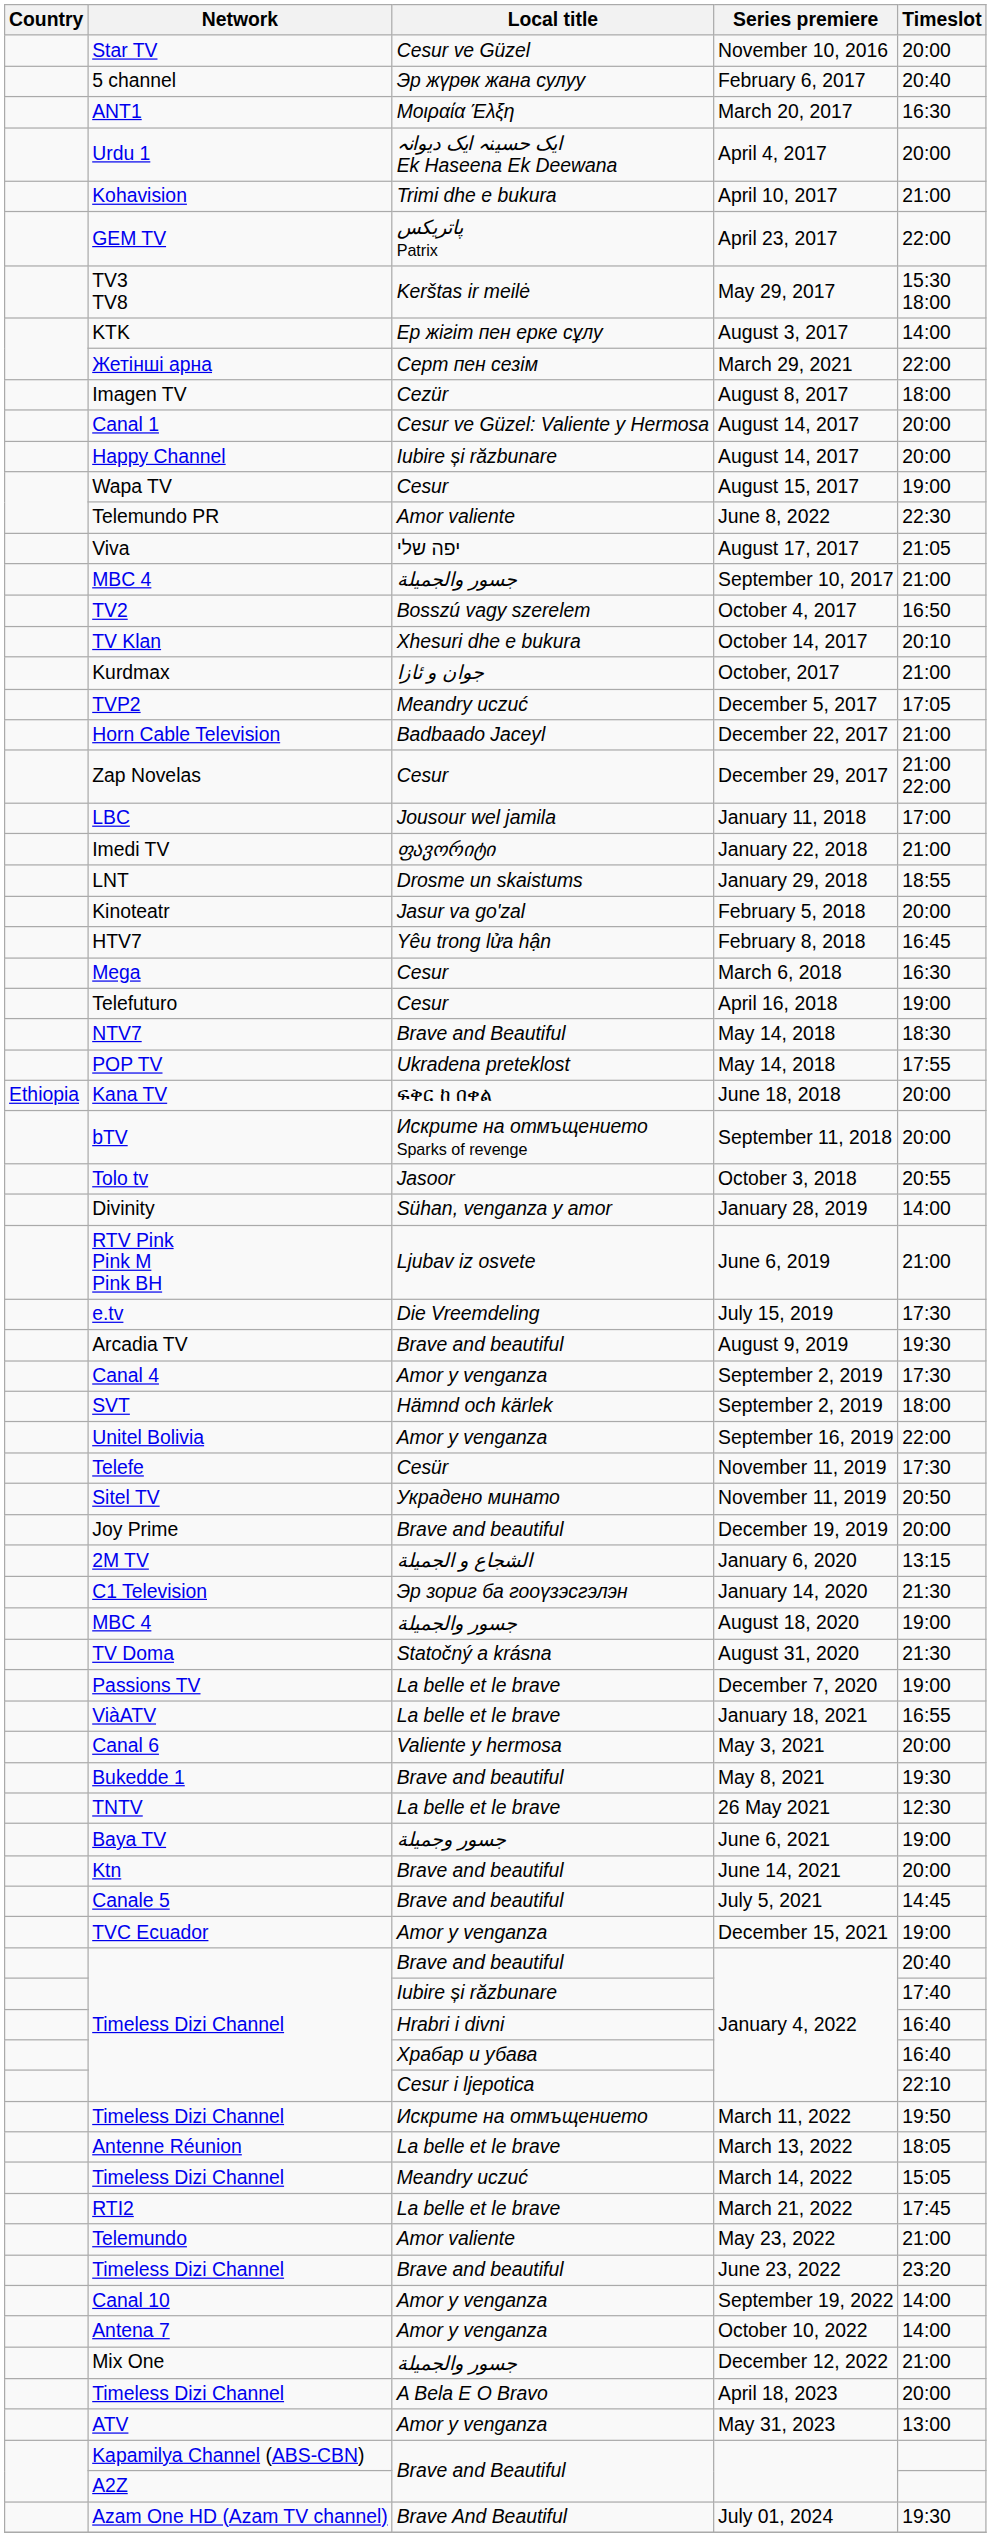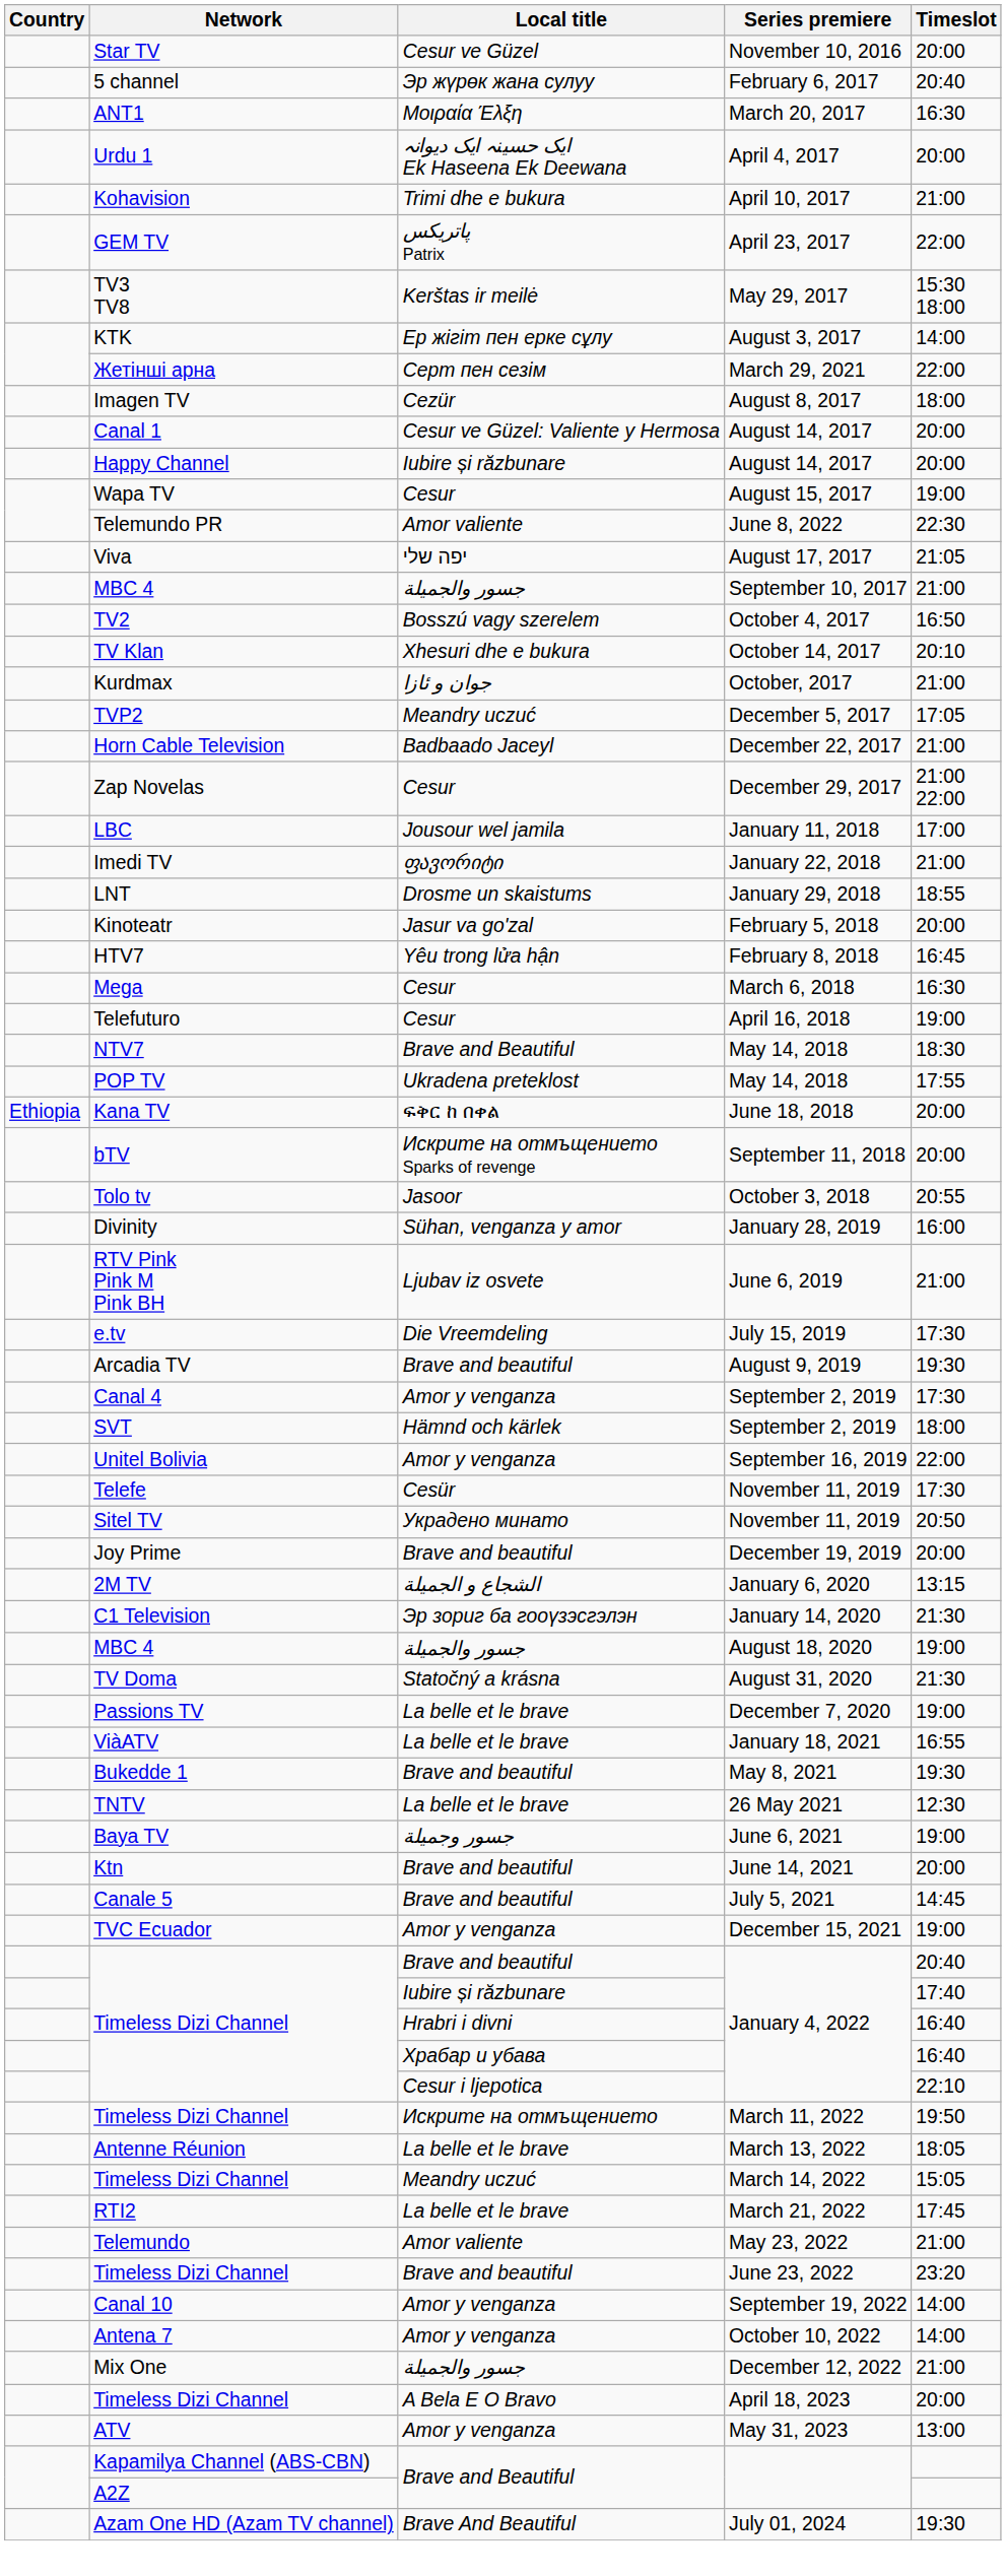Divinity | Timeslot: 14:00 -> 16:00
- row: Canal 6 | Valiente y hermosa | May 3, 2021 | 20:00
